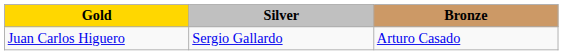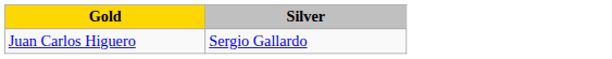- column: Bronze | Arturo Casado
